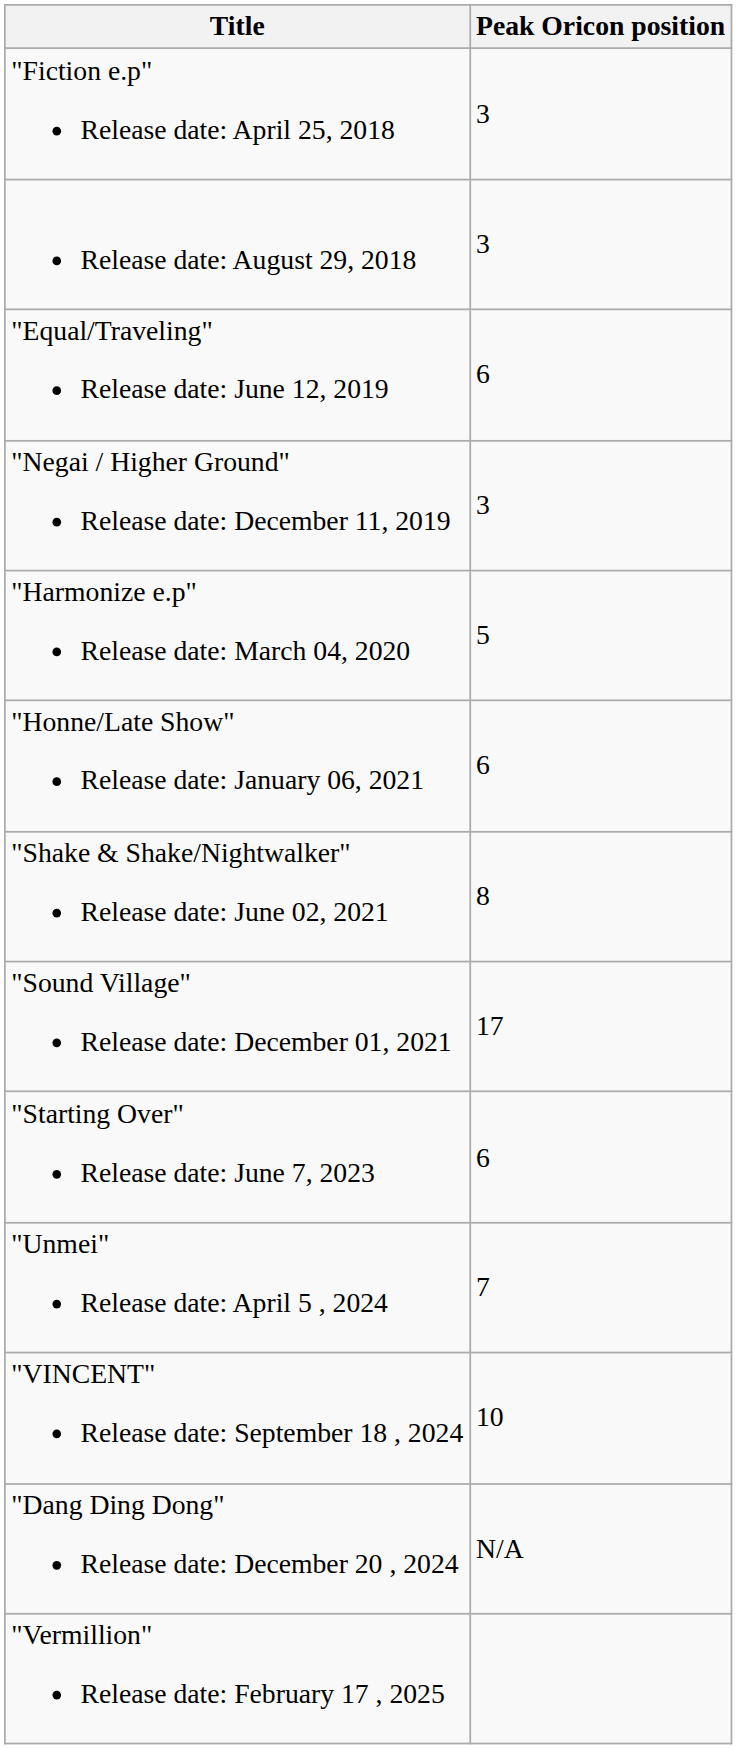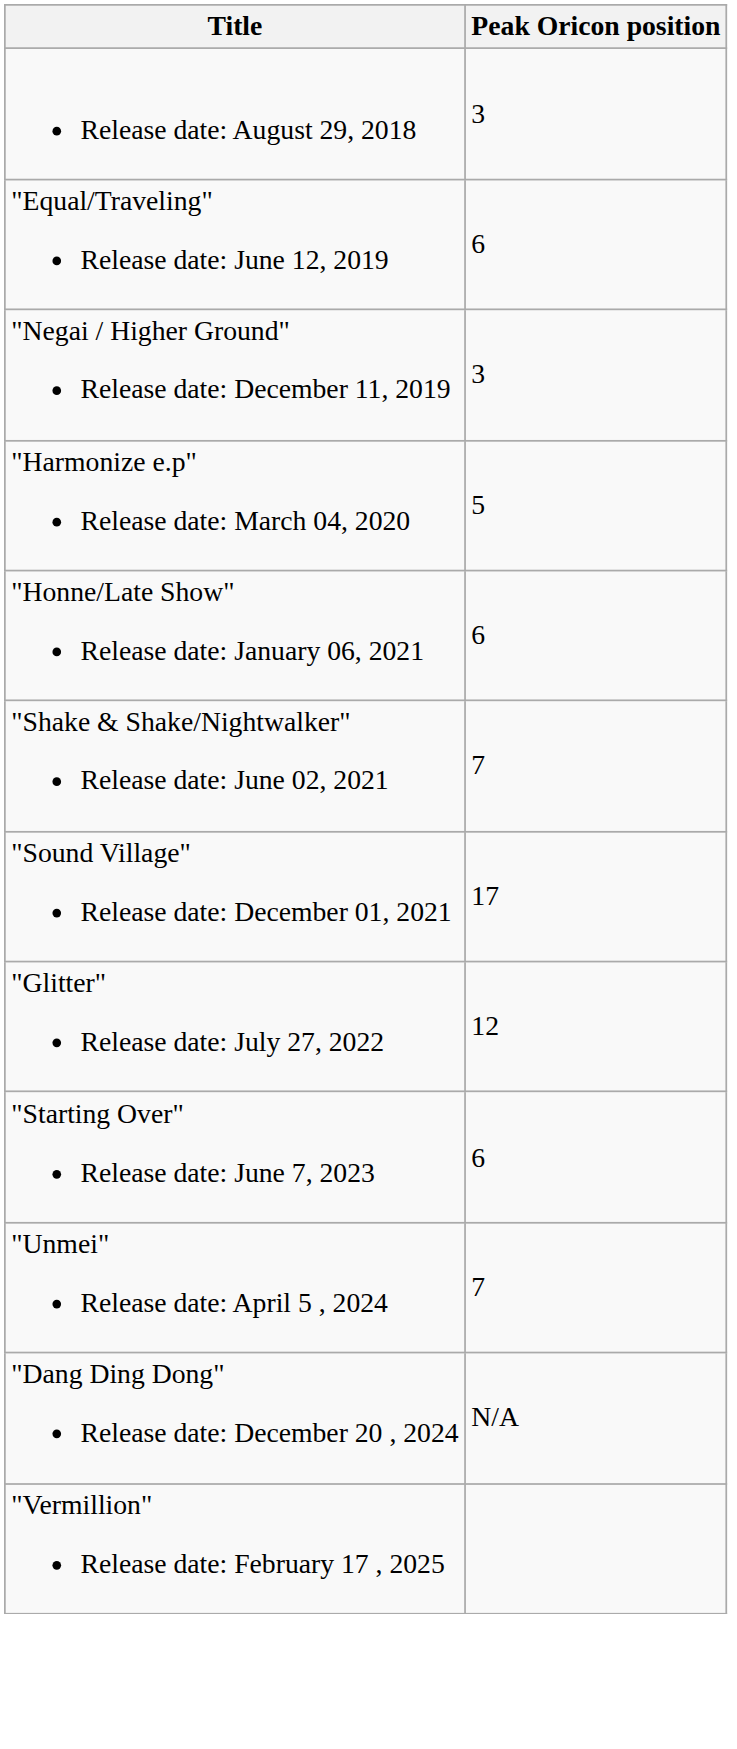- row: "Fiction e.p" Release date: April 25, 2018 | 3
"Shake & Shake/Nightwalker" Release date: June 02, 2021 | Peak Oricon position: 8 -> 7
+ row: "Glitter" Release date: July 27, 2022 | 12
- row: "VINCENT" Release date: September 18 , 2024 | 10
